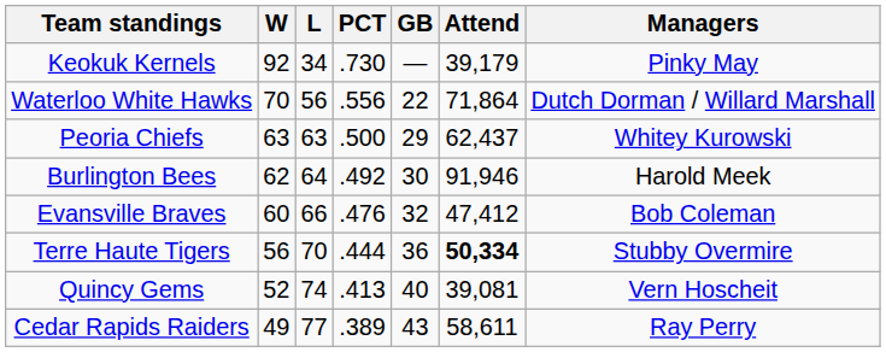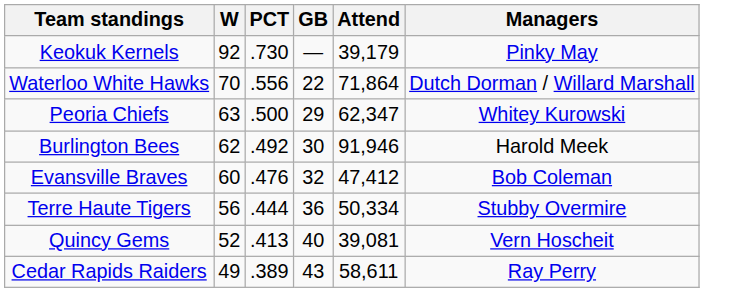- column: L | 34 | 56 | 63 | 64 | 66 | 70 | 74 | 77
Peoria Chiefs | Attend: 62,437 -> 62,347
Terre Haute Tigers | Attend: bold -> normal
